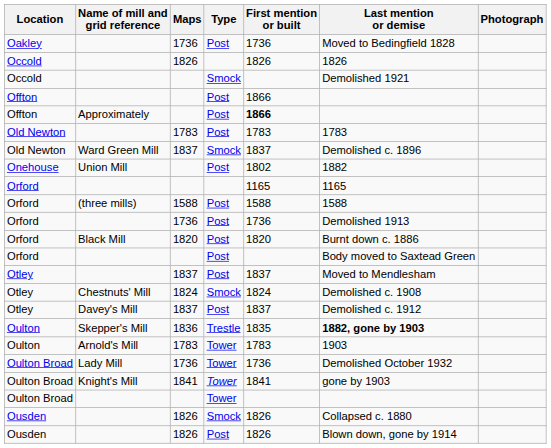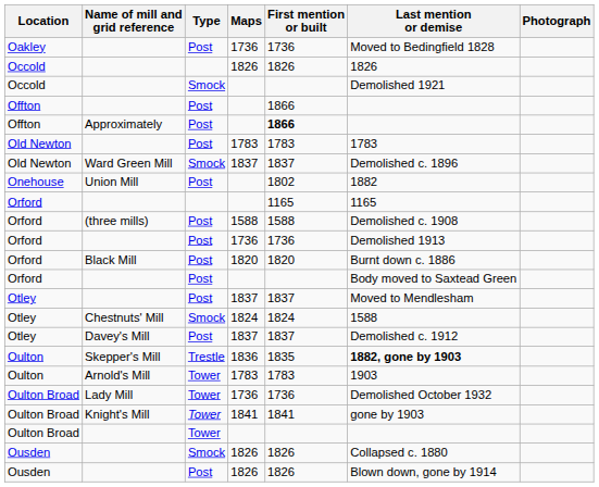columns swapped: Type <-> Maps
(three mills) | Last mention or demise: 1588 -> Demolished c. 1908
Chestnuts' Mill | Last mention or demise: Demolished c. 1908 -> 1588
